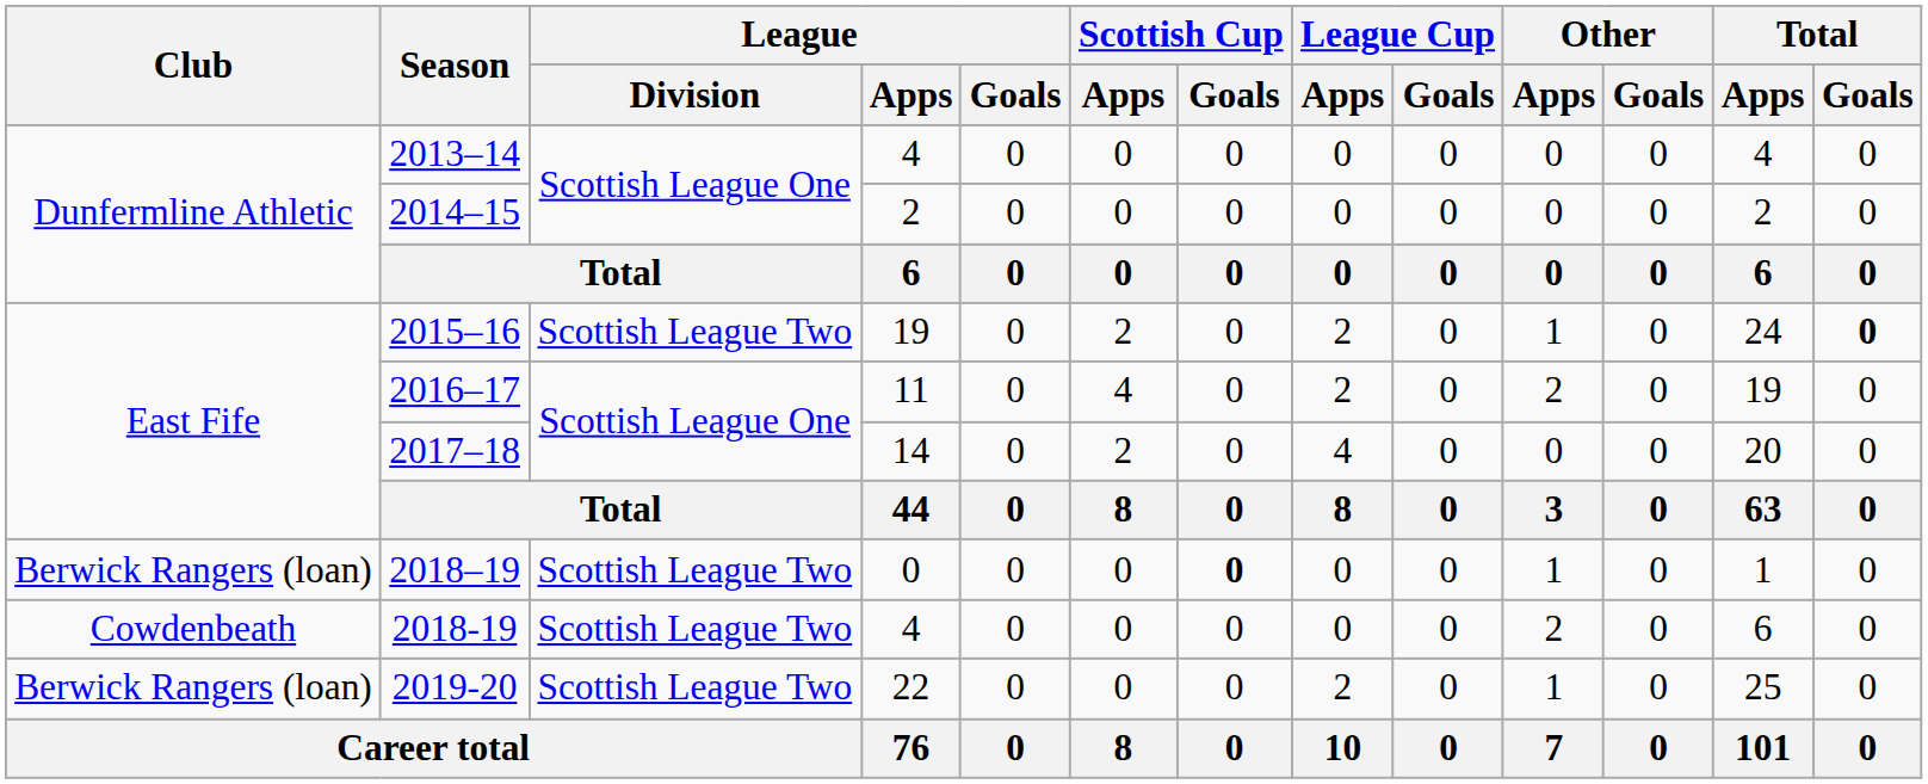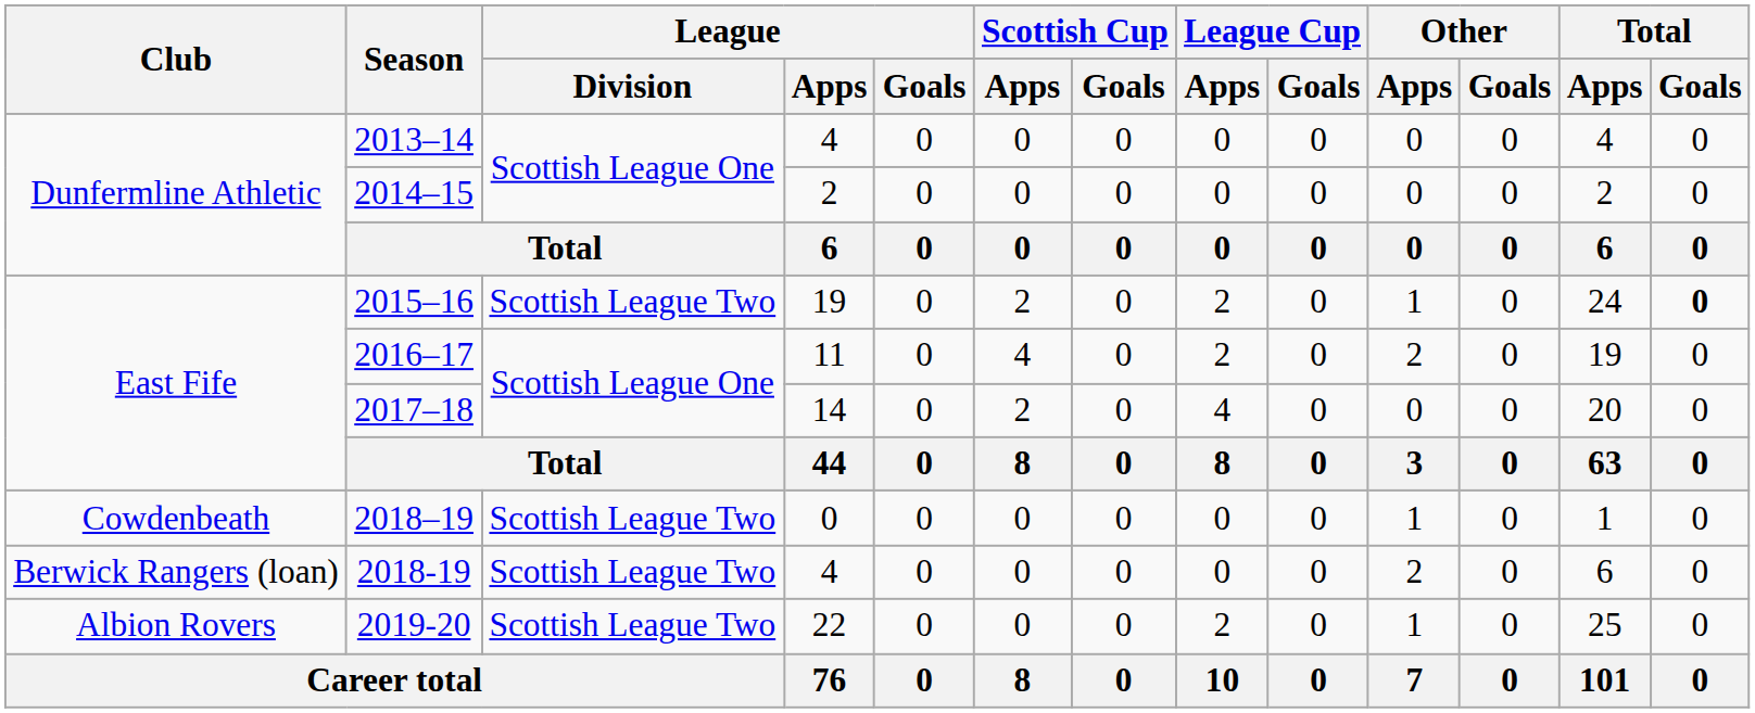2018–19 | Club: Berwick Rangers (loan) -> Cowdenbeath
2018–19 | Scottish Cup / Goals: bold -> normal
2018-19 | Club: Cowdenbeath -> Berwick Rangers (loan)
2019-20 | Club: Berwick Rangers (loan) -> Albion Rovers
